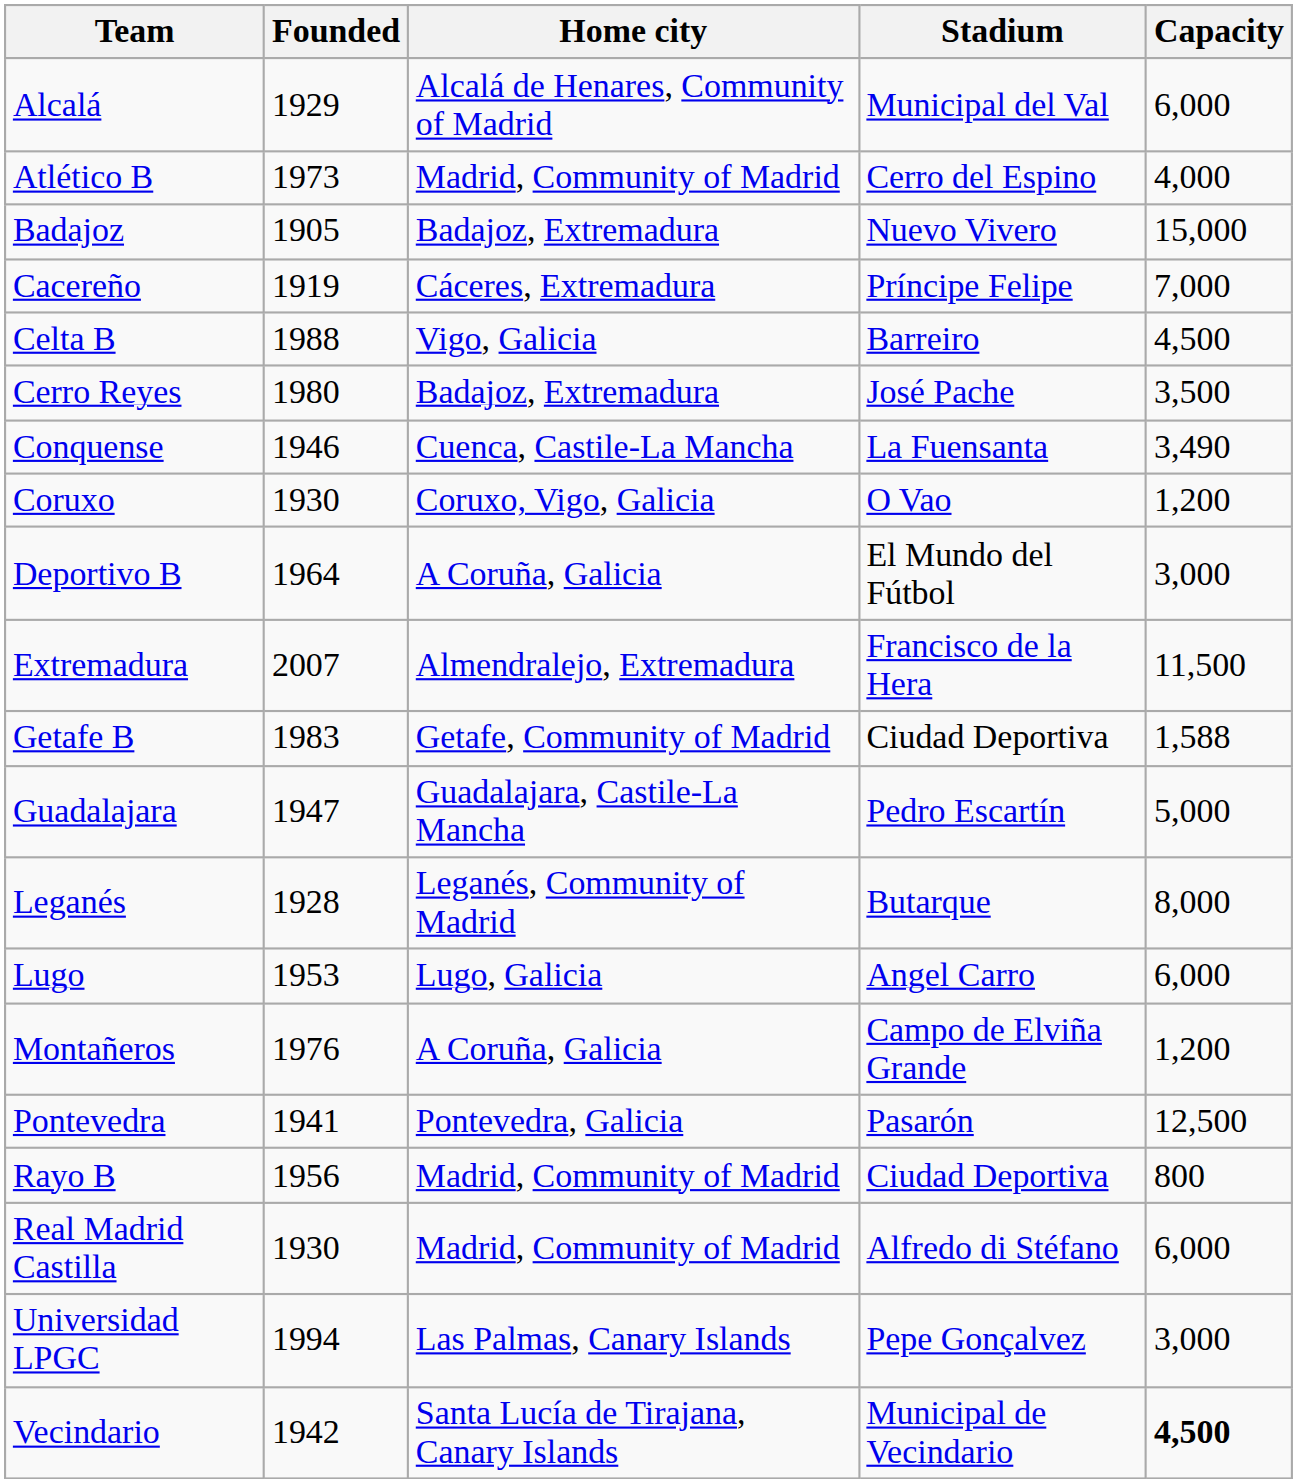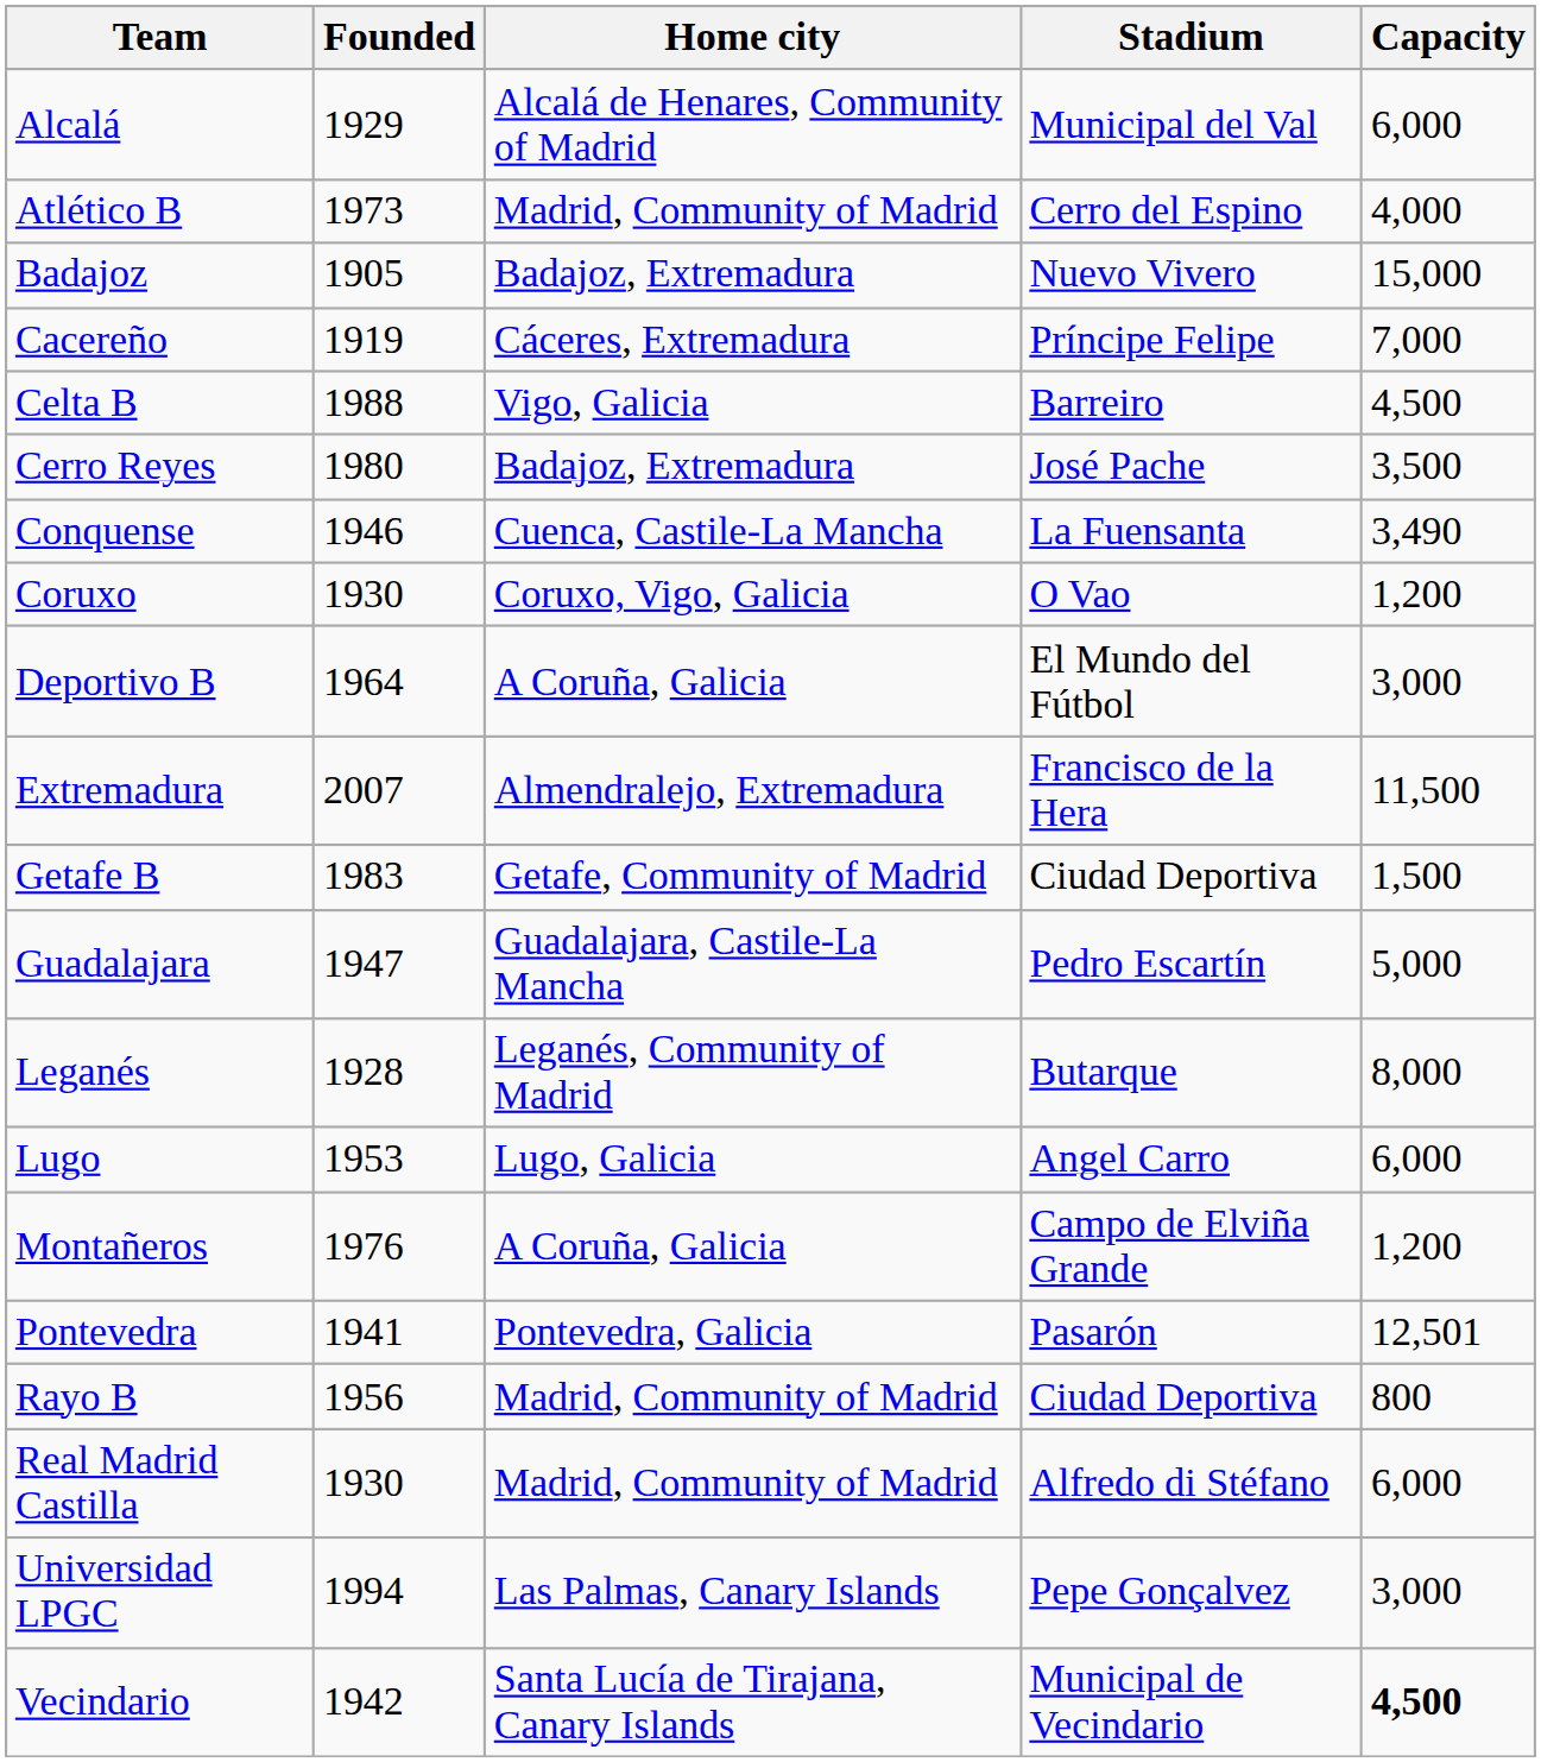Getafe B | Capacity: 1,588 -> 1,500
Pontevedra | Capacity: 12,500 -> 12,501
